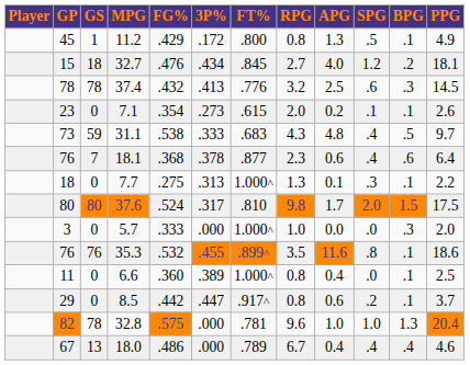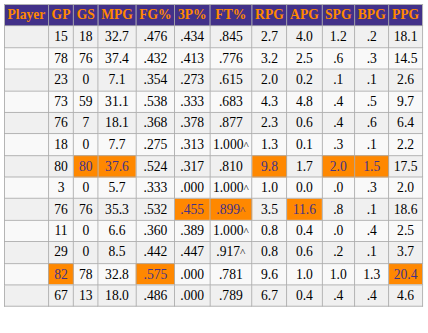- row: 45 | 1 | 11.2 | .429 | .172 | .800 | 0.8 | 1.3 | .5 | .1 | 4.9
37.4 | GS: 78 -> 76
6.6 | BPG: .1 -> .4
